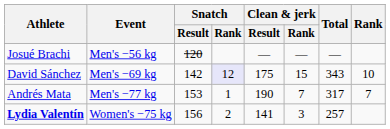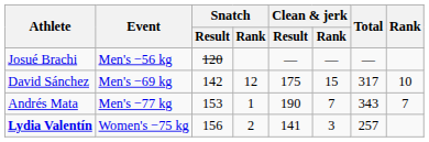David Sánchez | Snatch / Rank: lavender background -> no background
David Sánchez | Total: 343 -> 317
Andrés Mata | Total: 317 -> 343
